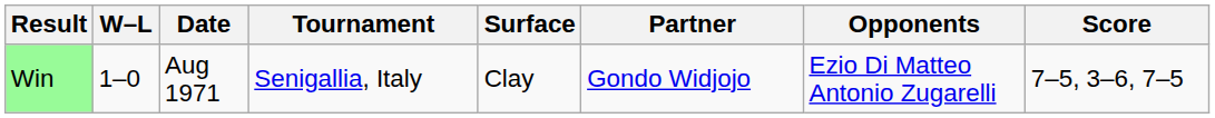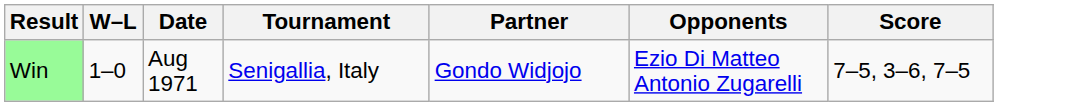- column: Surface | Clay
